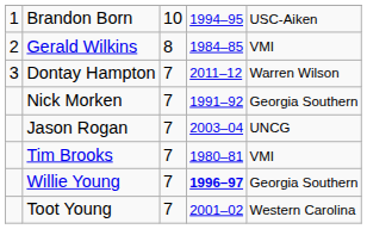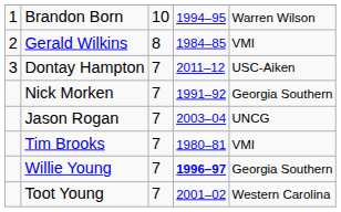Brandon Born | column 5: USC-Aiken -> Warren Wilson
Dontay Hampton | column 5: Warren Wilson -> USC-Aiken
